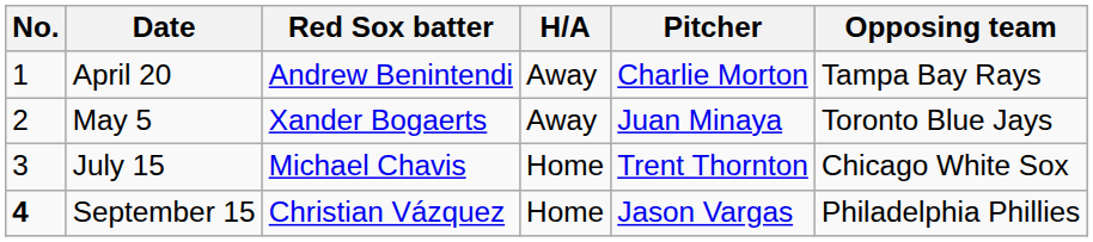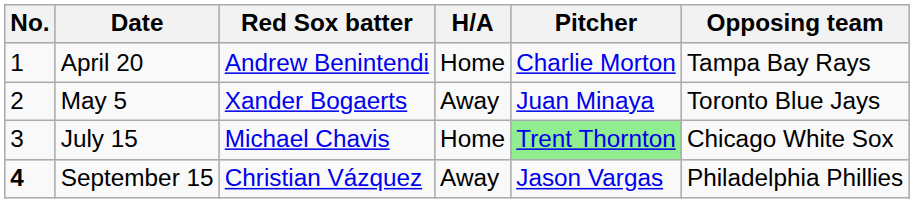April 20 | H/A: Away -> Home
July 15 | Pitcher: no background -> lightgreen background
September 15 | H/A: Home -> Away
